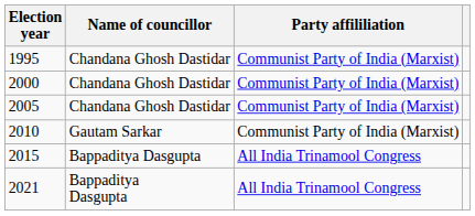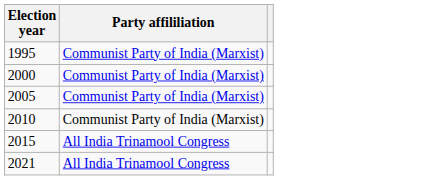- column: Name of councillor | Chandana Ghosh Dastidar | Chandana Ghosh Dastidar | Chandana Ghosh Dastidar | Gautam Sarkar | Bappaditya Dasgupta | Bappaditya Dasgupta
